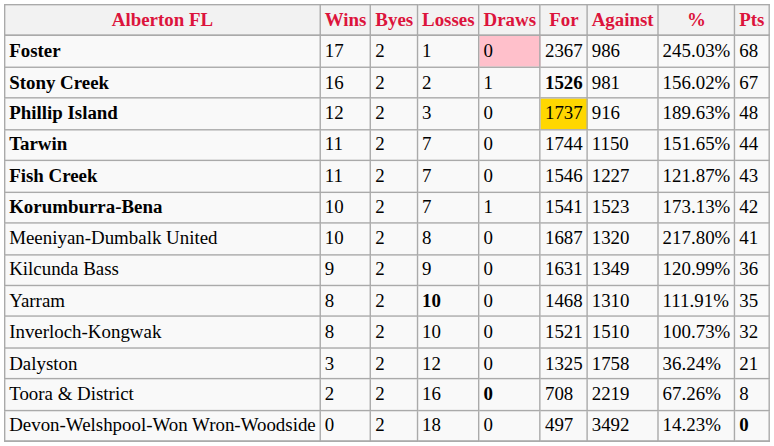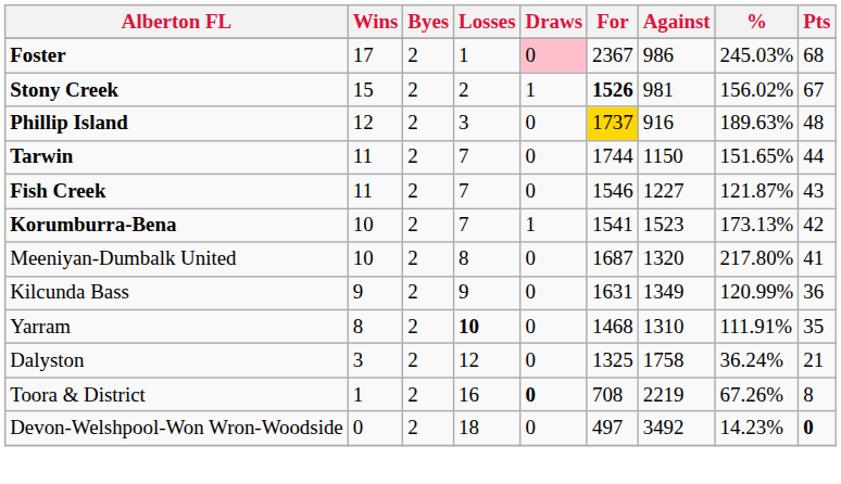Stony Creek | Wins: 16 -> 15
- row: Inverloch-Kongwak | 8 | 2 | 10 | 0 | 1521 | 1510 | 100.73% | 32
Toora & District | Wins: 2 -> 1
